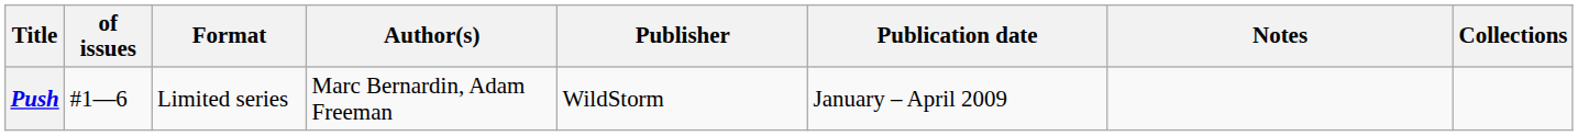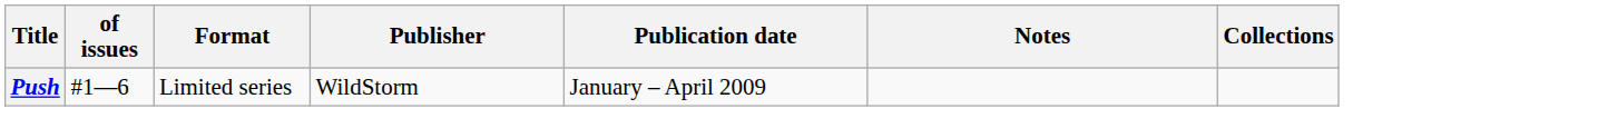- column: Author(s) | Marc Bernardin, Adam Freeman
